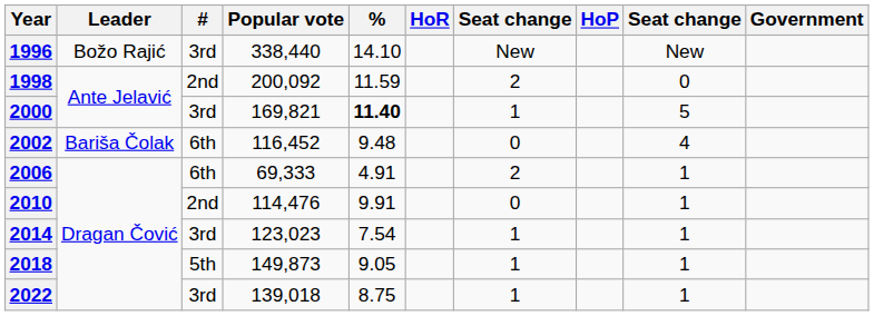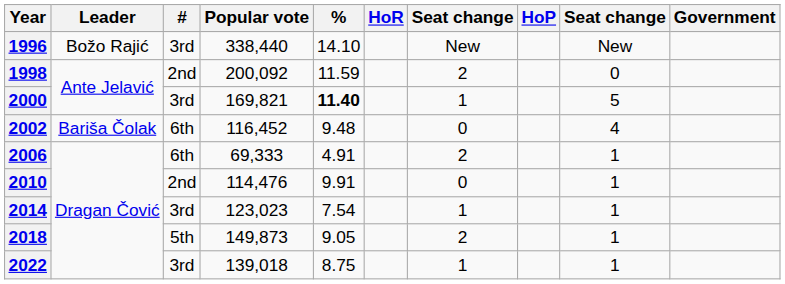2018 | column 7: 1 -> 2
